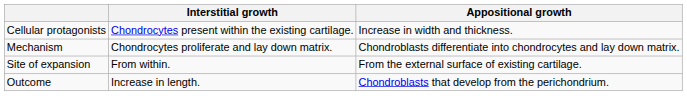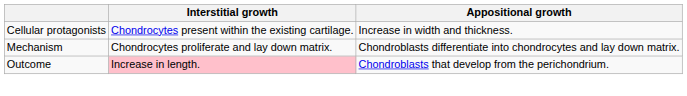- row: Site of expansion | From within. | From the external surface of existing cartilage.
Outcome | Interstitial growth: no background -> pink background
